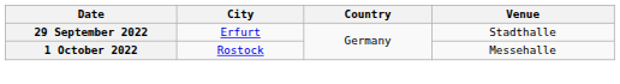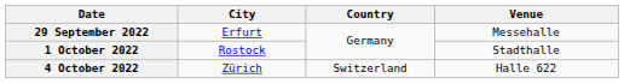29 September 2022 | Venue: Stadthalle -> Messehalle
1 October 2022 | Venue: Messehalle -> Stadthalle
+ row: 4 October 2022 | Zürich | Switzerland | Halle 622
